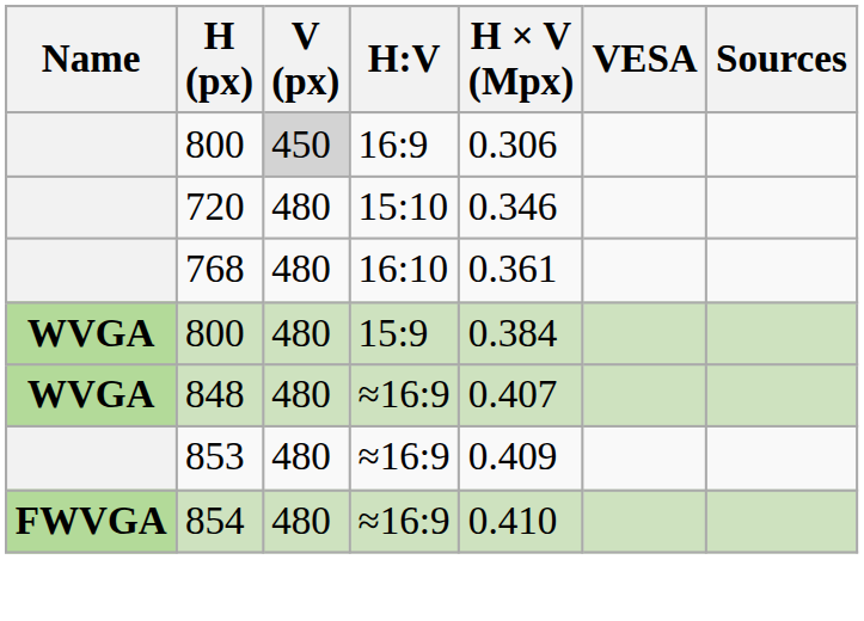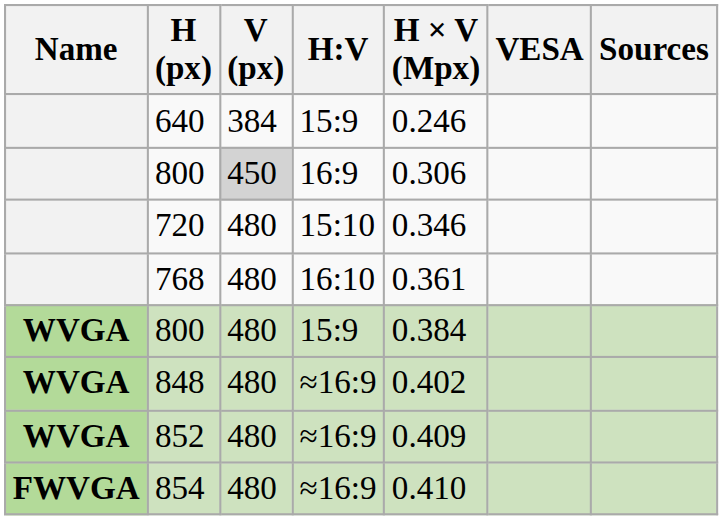+ row: 640 | 384 | 15:9 | 0.246
848 | H × V (Mpx): 0.407 -> 0.402
+ row: WVGA | 852 | 480 | ≈16:9 | 0.409
- row: 853 | 480 | ≈16:9 | 0.409
